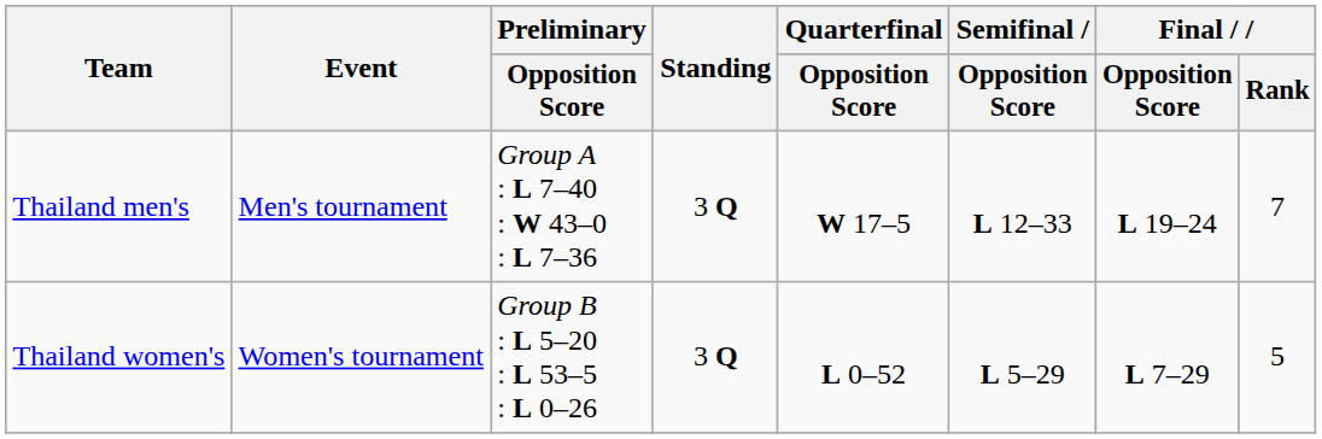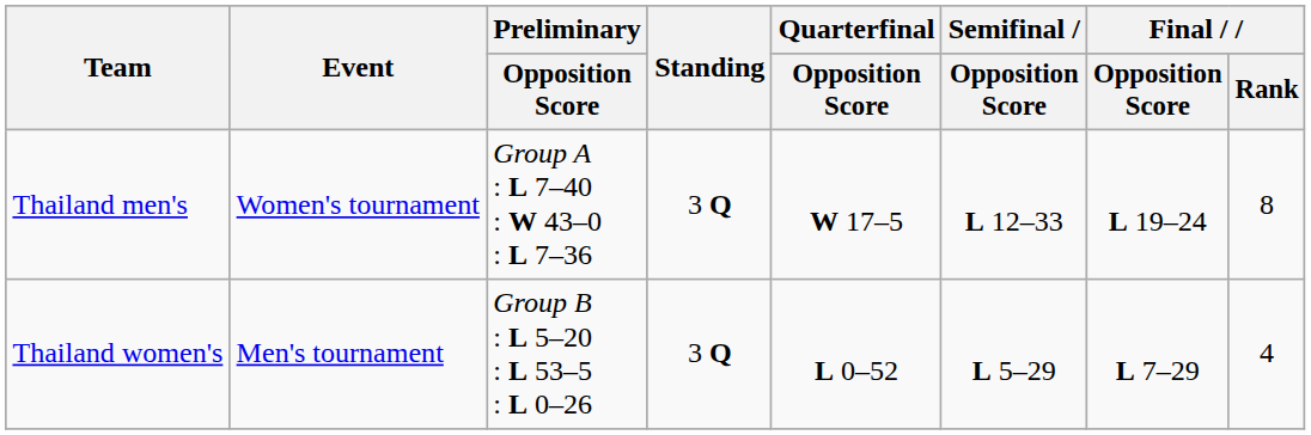Thailand men's | Event: Men's tournament -> Women's tournament
Thailand men's | Final / Rank: 7 -> 8
Thailand women's | Event: Women's tournament -> Men's tournament
Thailand women's | Final / Rank: 5 -> 4
